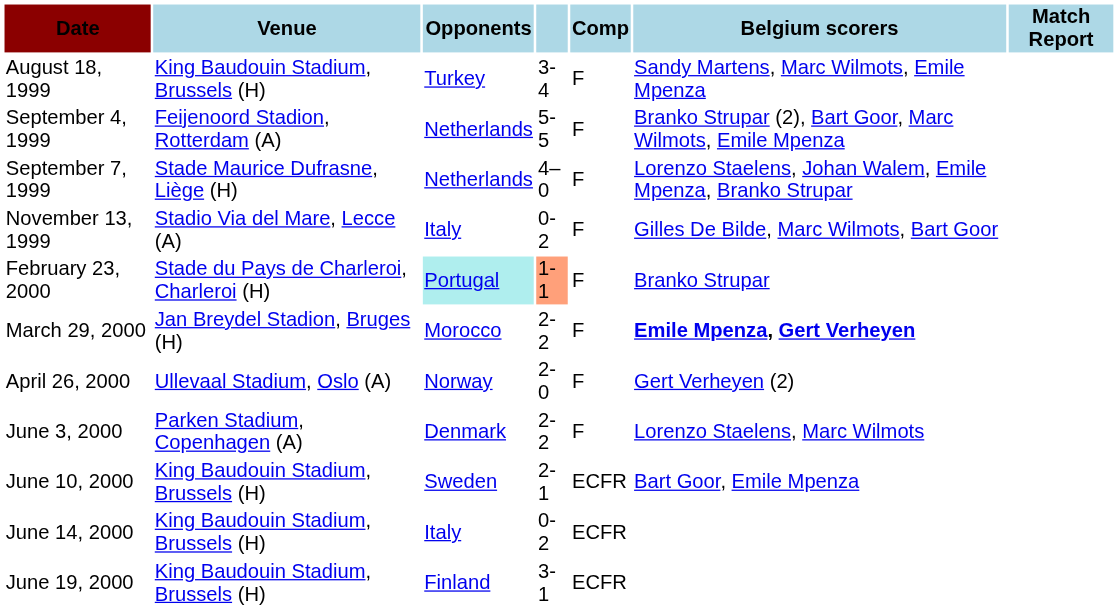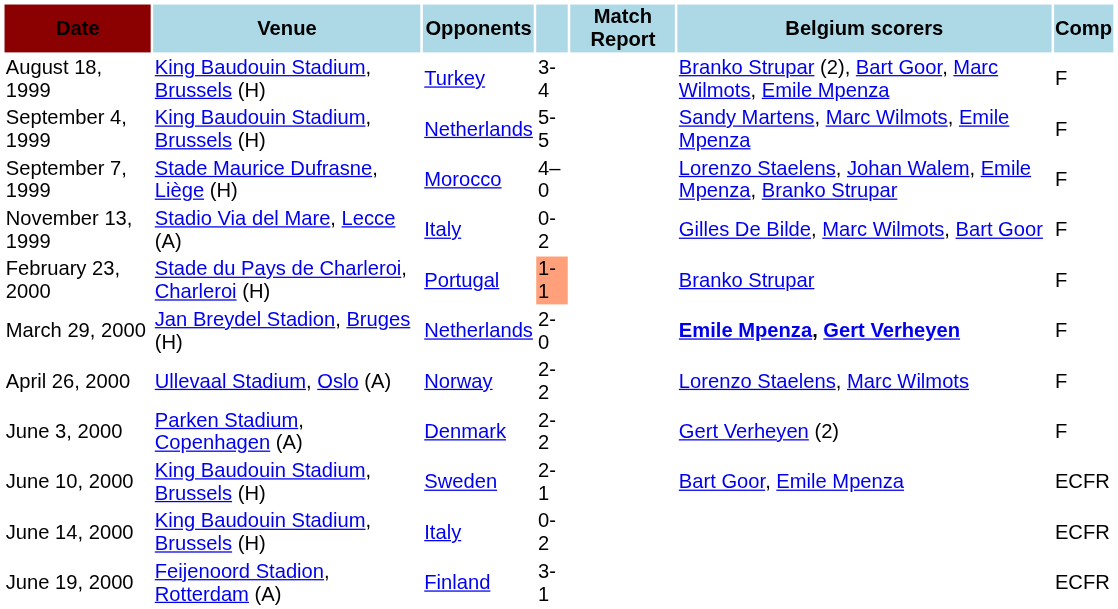columns swapped: Comp <-> Match Report
August 18, 1999 | Belgium scorers: Sandy Martens, Marc Wilmots, Emile Mpenza -> Branko Strupar (2), Bart Goor, Marc Wilmots, Emile Mpenza
September 4, 1999 | Venue: Feijenoord Stadion, Rotterdam (A) -> King Baudouin Stadium, Brussels (H)
September 4, 1999 | Belgium scorers: Branko Strupar (2), Bart Goor, Marc Wilmots, Emile Mpenza -> Sandy Martens, Marc Wilmots, Emile Mpenza
September 7, 1999 | Opponents: Netherlands -> Morocco
February 23, 2000 | Opponents: paleturquoise background -> no background
March 29, 2000 | Opponents: Morocco -> Netherlands
March 29, 2000 | column 4: 2-2 -> 2-0
April 26, 2000 | column 4: 2-0 -> 2-2
April 26, 2000 | Belgium scorers: Gert Verheyen (2) -> Lorenzo Staelens, Marc Wilmots
June 3, 2000 | Belgium scorers: Lorenzo Staelens, Marc Wilmots -> Gert Verheyen (2)
June 19, 2000 | Venue: King Baudouin Stadium, Brussels (H) -> Feijenoord Stadion, Rotterdam (A)
